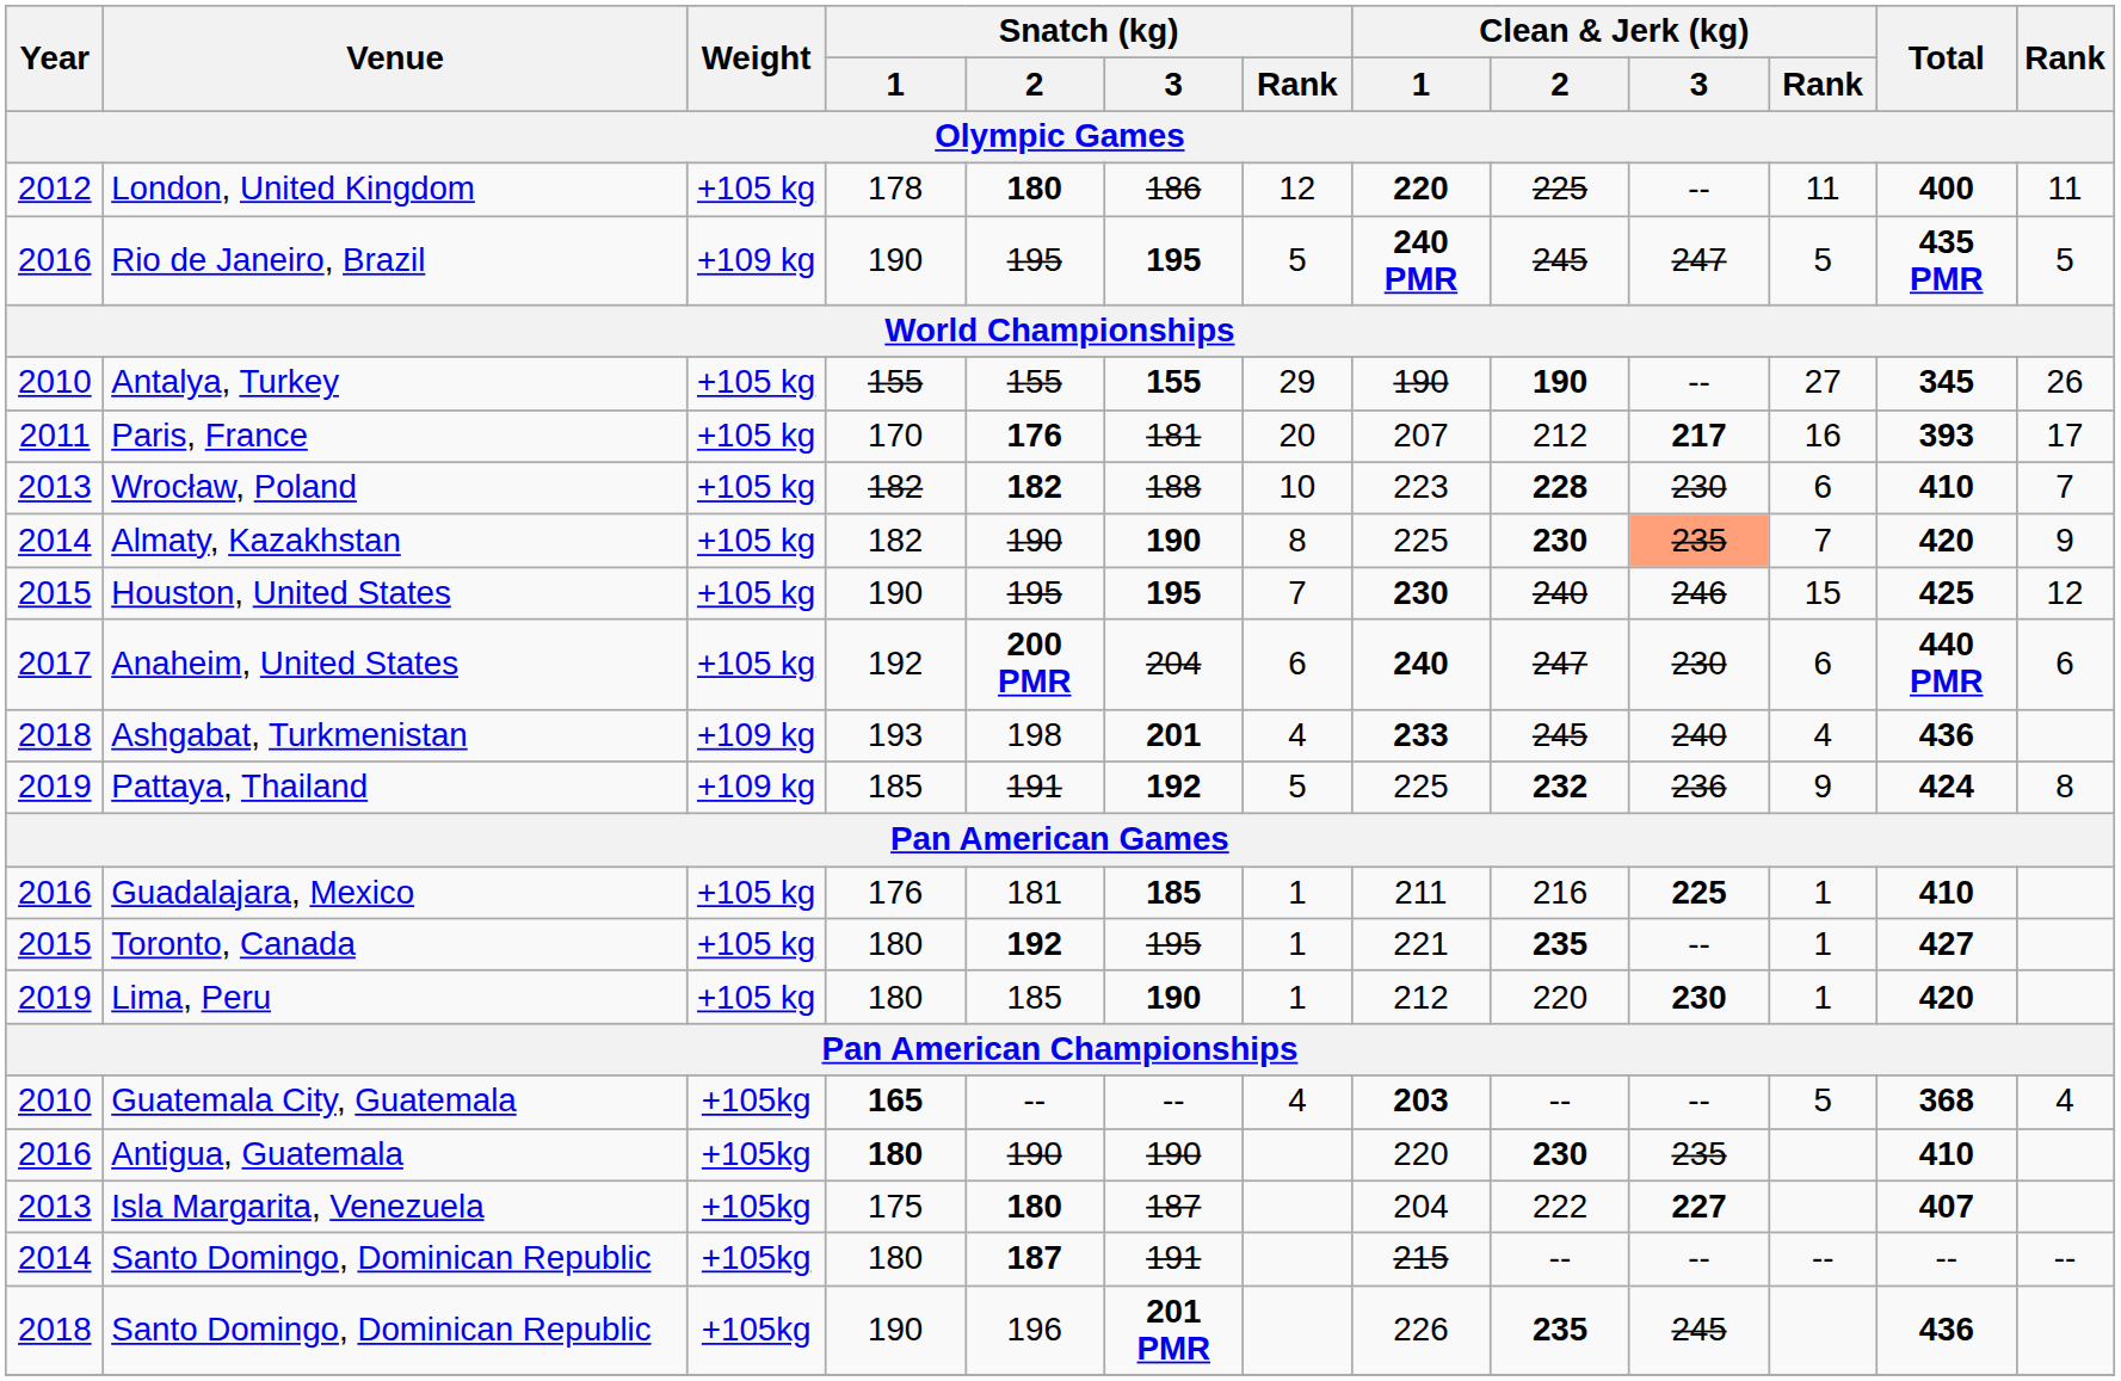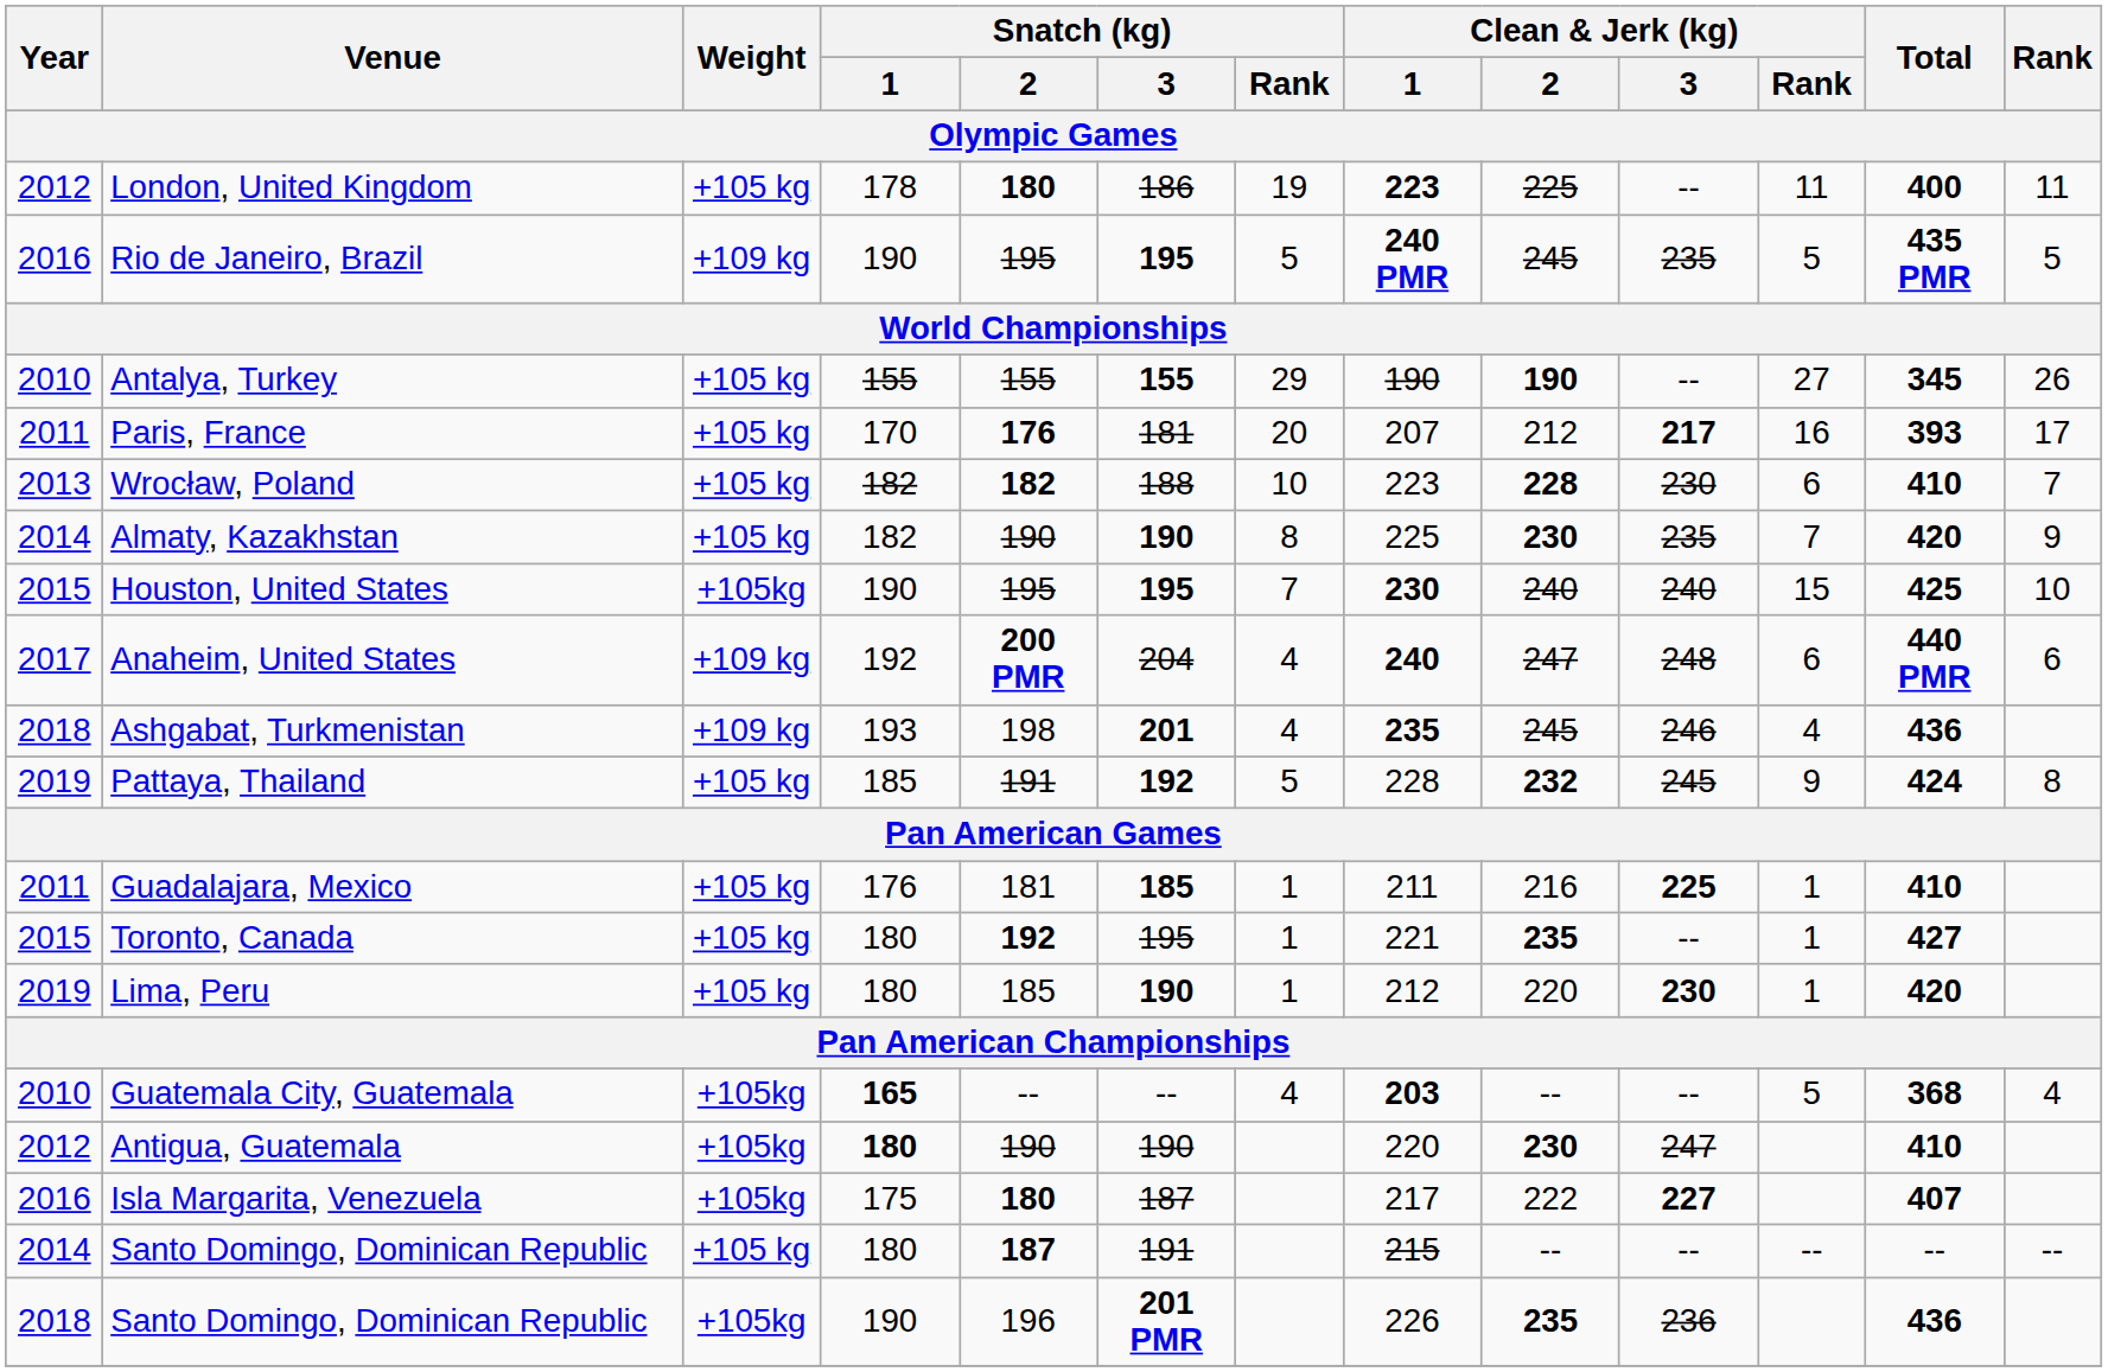London, United Kingdom | Snatch (kg) / Rank: 12 -> 19
London, United Kingdom | Clean & Jerk (kg) / 1: 220 -> 223
Rio de Janeiro, Brazil | Clean & Jerk (kg) / 3: 247 -> 235
Almaty, Kazakhstan | Clean & Jerk (kg) / 3: lightsalmon background -> no background
Houston, United States | Weight: +105 kg -> +105kg
Houston, United States | Clean & Jerk (kg) / 3: 246 -> 240
Houston, United States | Rank: 12 -> 10
Anaheim, United States | Weight: +105 kg -> +109 kg
Anaheim, United States | Snatch (kg) / Rank: 6 -> 4
Anaheim, United States | Clean & Jerk (kg) / 3: 230 -> 248
Ashgabat, Turkmenistan | Clean & Jerk (kg) / 1: 233 -> 235
Ashgabat, Turkmenistan | Clean & Jerk (kg) / 3: 240 -> 246
Pattaya, Thailand | Weight: +109 kg -> +105 kg
Pattaya, Thailand | Clean & Jerk (kg) / 1: 225 -> 228
Pattaya, Thailand | Clean & Jerk (kg) / 3: 236 -> 245
Guadalajara, Mexico | Year: 2016 -> 2011
Antigua, Guatemala | Year: 2016 -> 2012
Antigua, Guatemala | Clean & Jerk (kg) / 3: 235 -> 247
Isla Margarita, Venezuela | Year: 2013 -> 2016
Isla Margarita, Venezuela | Clean & Jerk (kg) / 1: 204 -> 217
Santo Domingo, Dominican Republic / 180 | Weight: +105kg -> +105 kg
Santo Domingo, Dominican Republic / 190 | Clean & Jerk (kg) / 3: 245 -> 236
